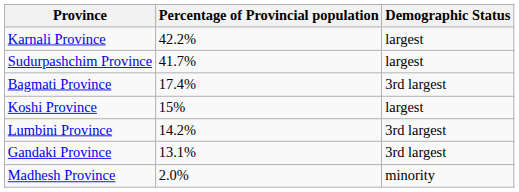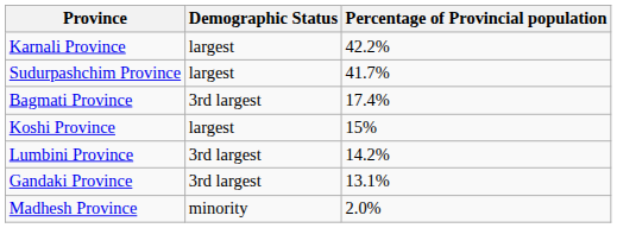columns swapped: Percentage of Provincial population <-> Demographic Status
